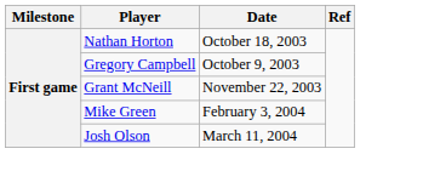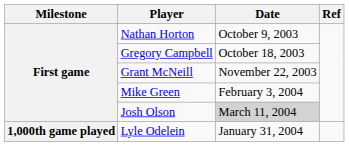Nathan Horton | Date: October 18, 2003 -> October 9, 2003
Gregory Campbell | Date: October 9, 2003 -> October 18, 2003
Josh Olson | Date: no background -> lightgrey background
+ row: 1,000th game played | Lyle Odelein | January 31, 2004
